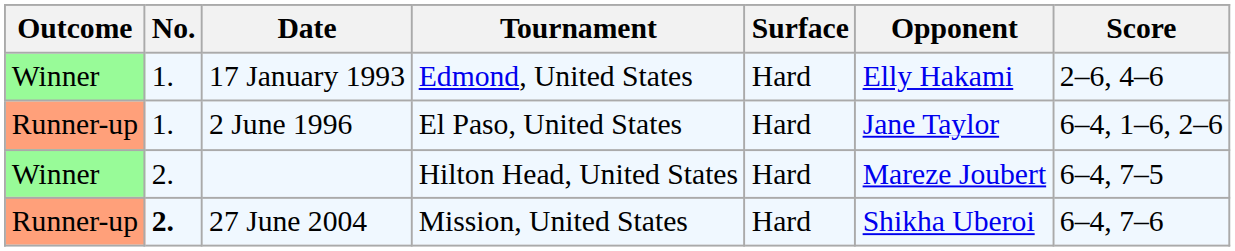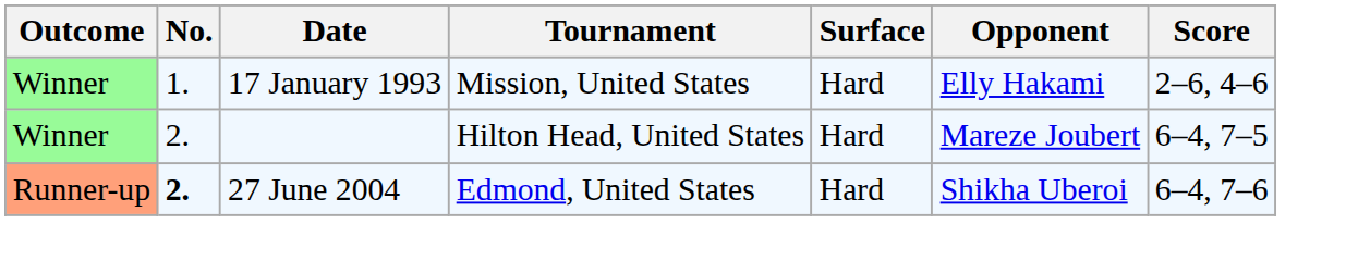17 January 1993 | Tournament: Edmond, United States -> Mission, United States
- row: Runner-up | 1. | 2 June 1996 | El Paso, United States | Hard | Jane Taylor | 6–4, 1–6, 2–6
27 June 2004 | Tournament: Mission, United States -> Edmond, United States
